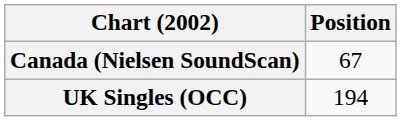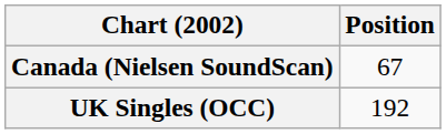UK Singles (OCC) | Position: 194 -> 192
